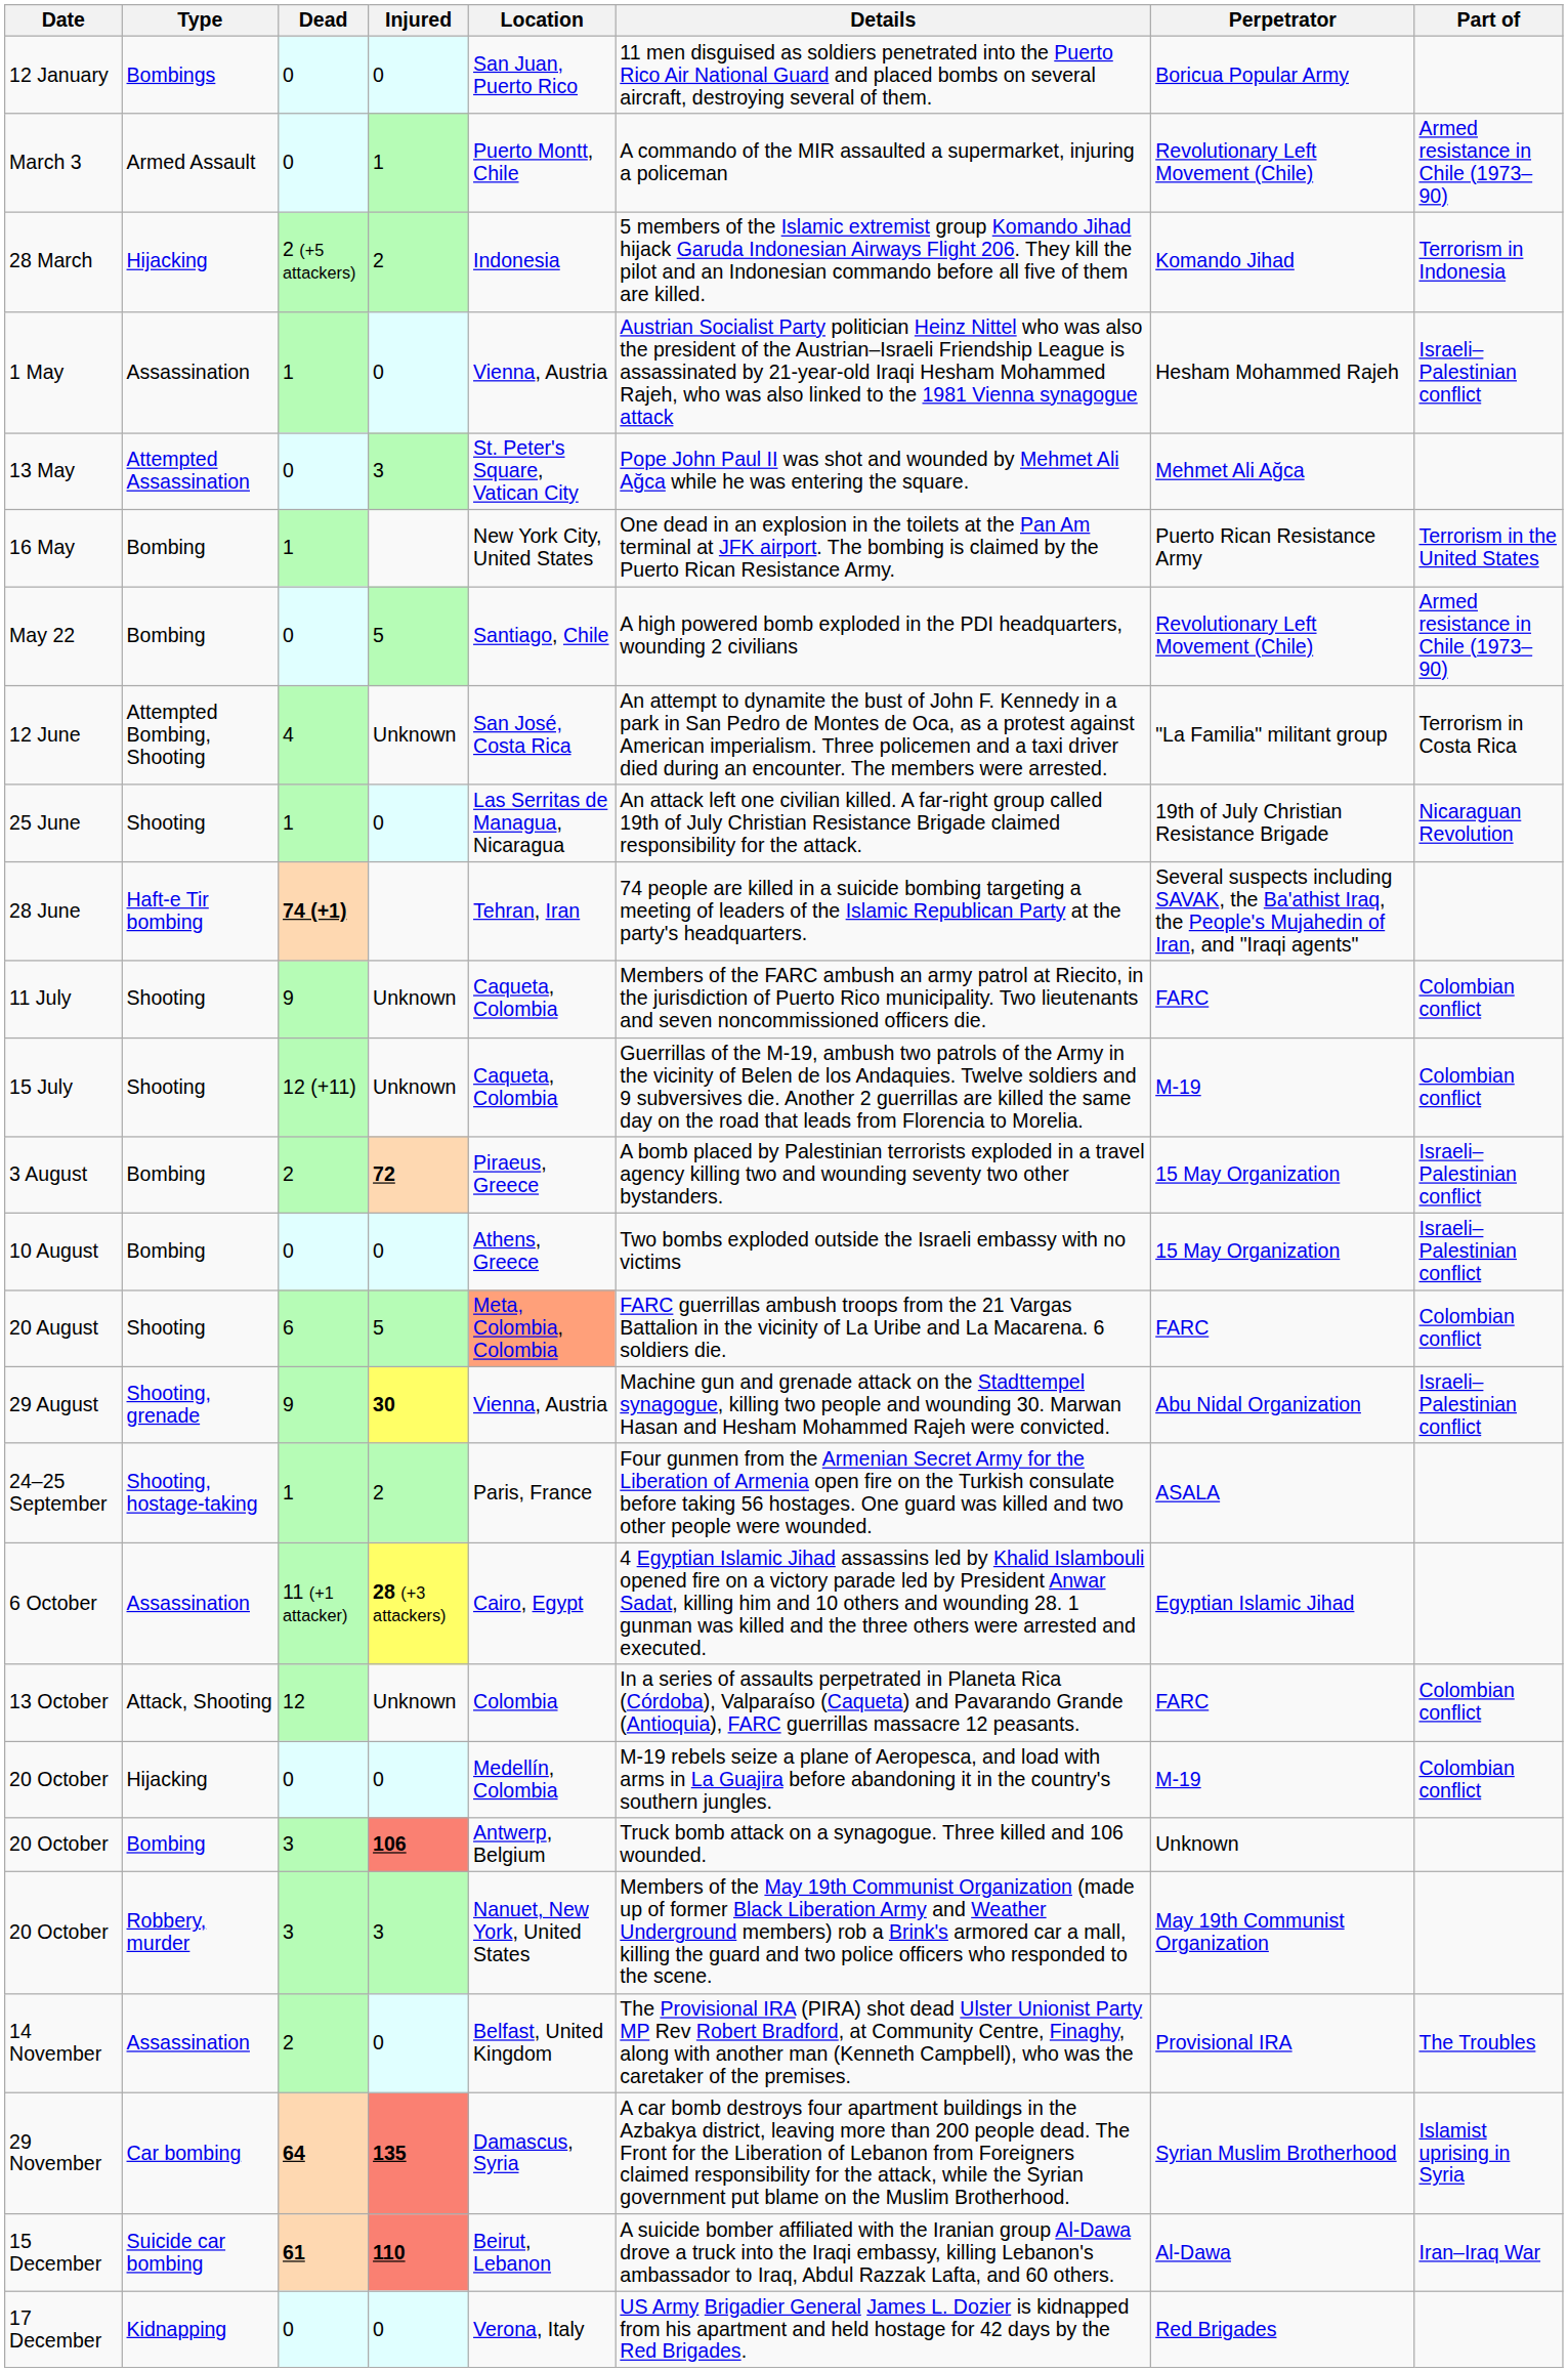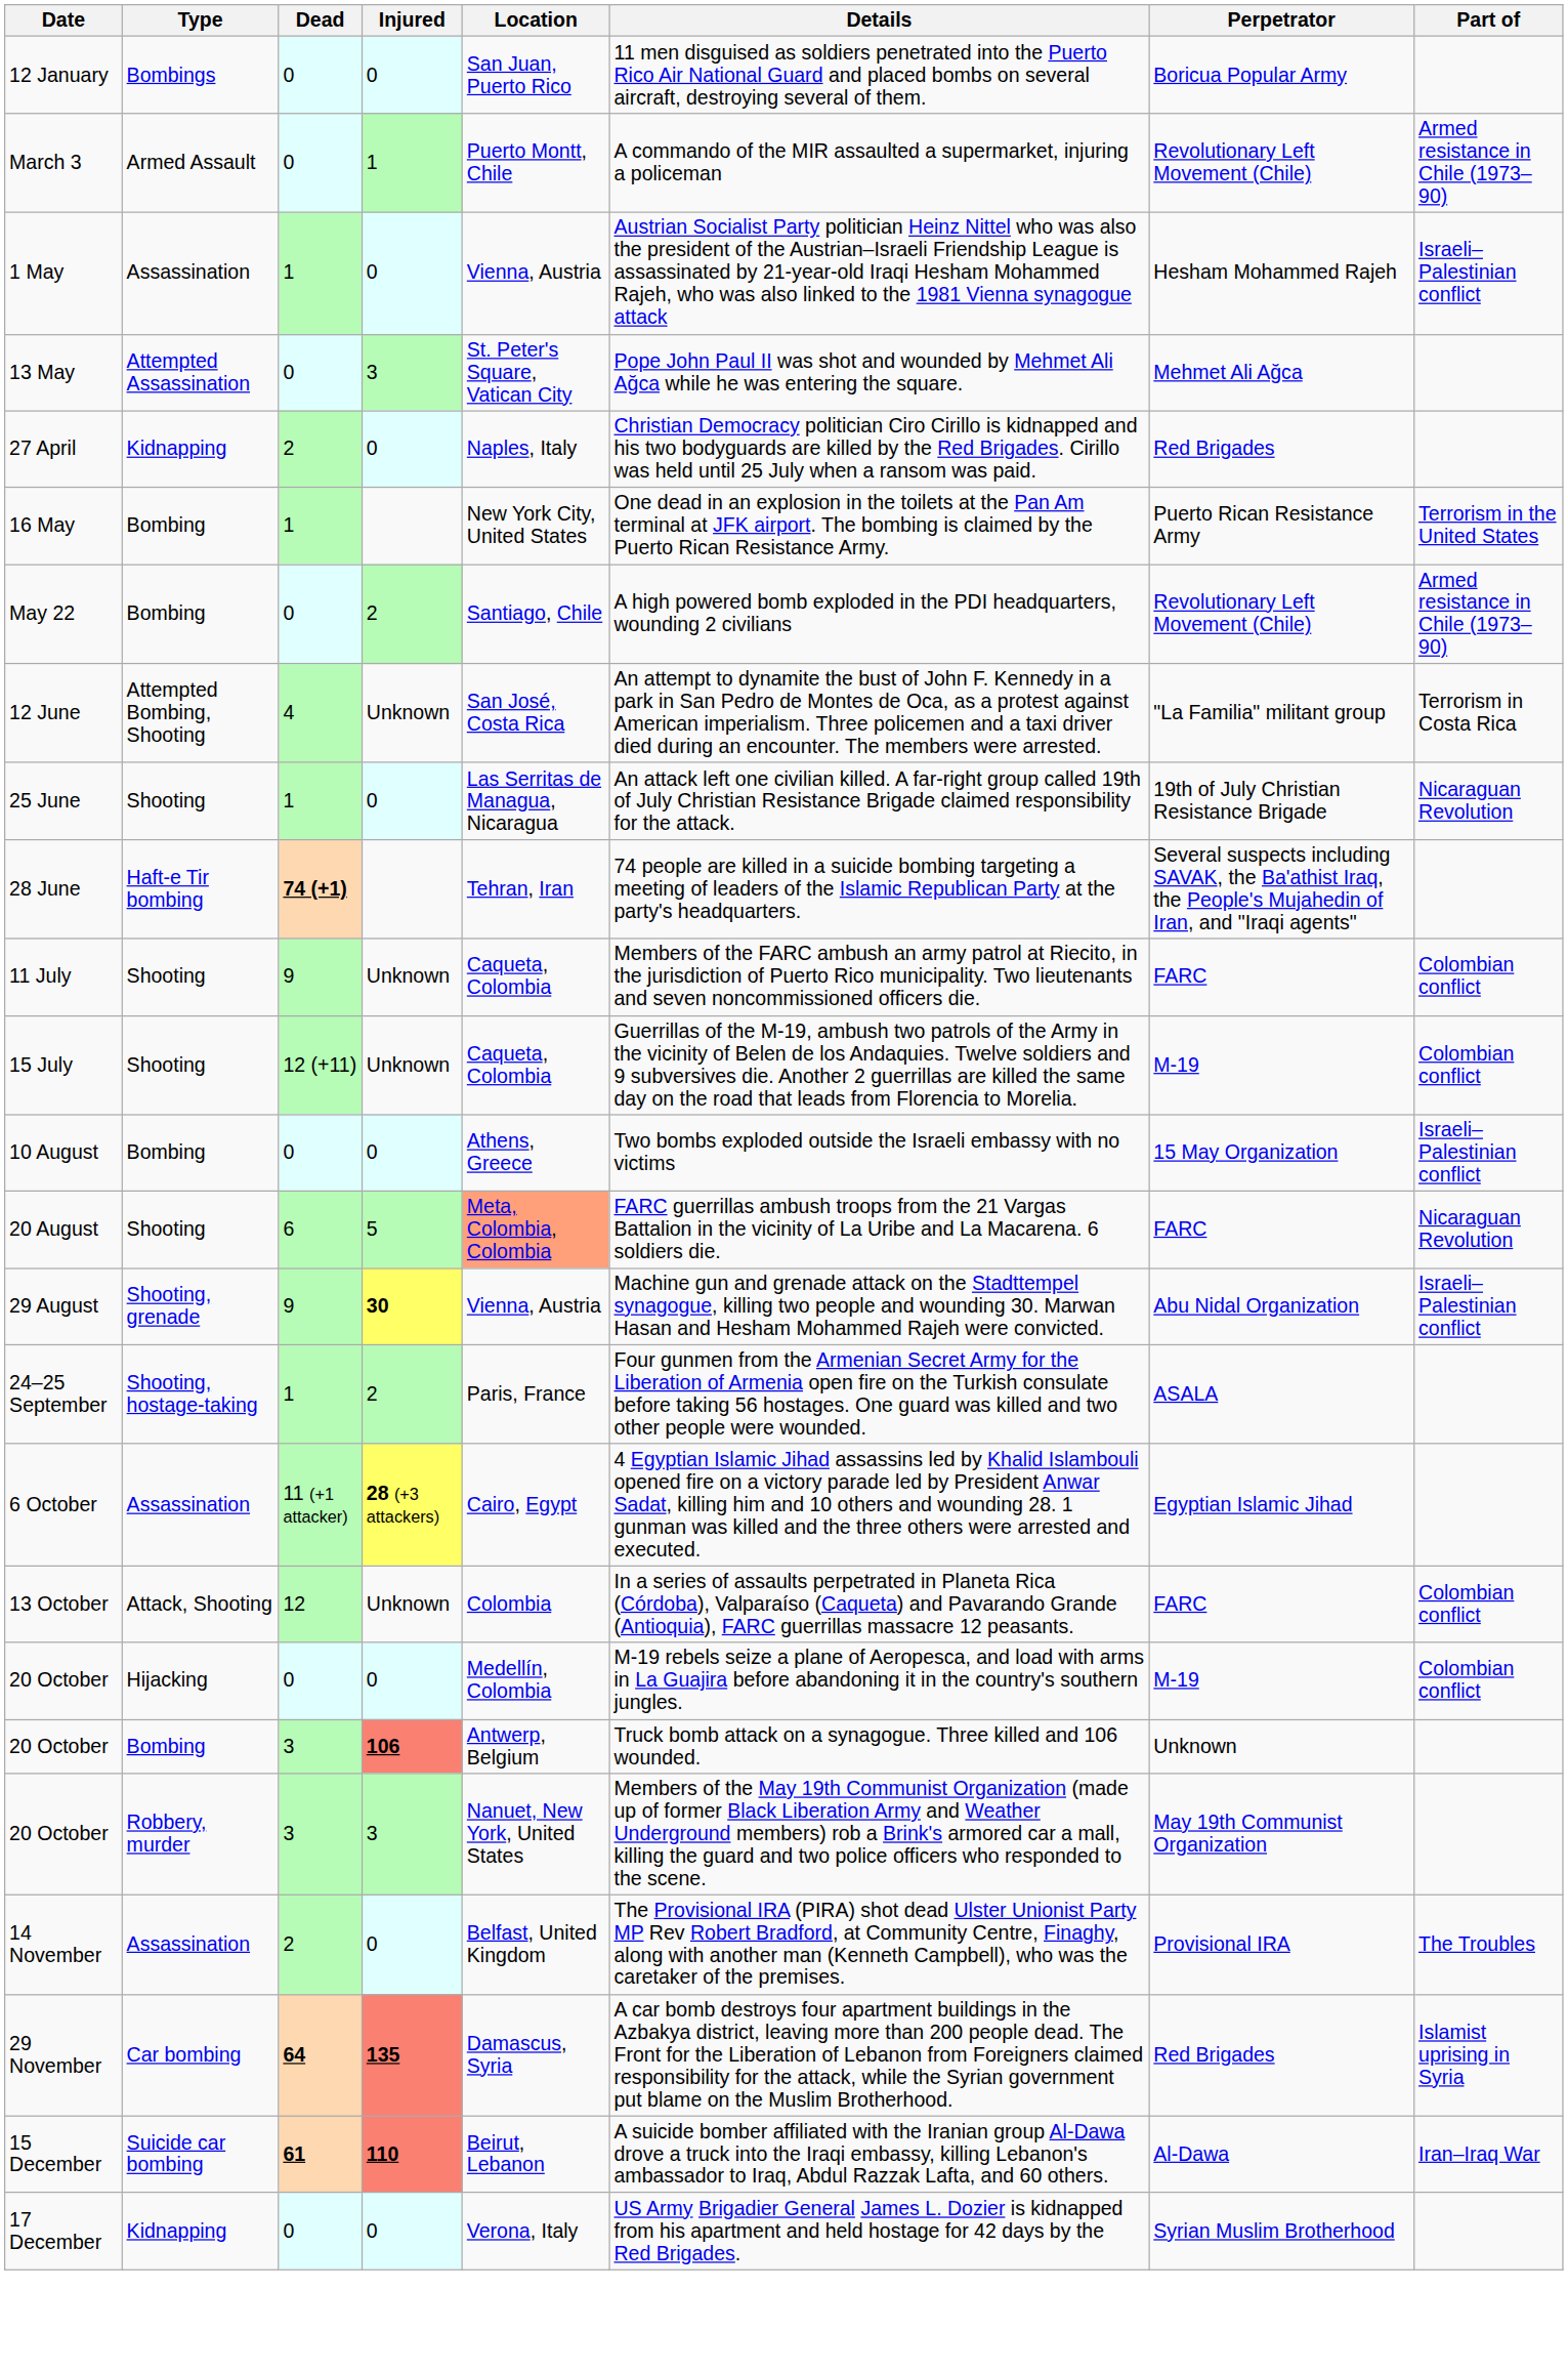- row: 28 March | Hijacking | 2 (+5 attackers) | 2 | Indonesia | 5 members of the Islamic extremist group Komando Jihad hijack Garuda Indonesian Airways Flight 206. They kill the pilot and an Indonesian commando before all five of them are killed. | Komando Jihad | Terrorism in Indonesia
+ row: 27 April | Kidnapping | 2 | 0 | Naples, Italy | Christian Democracy politician Ciro Cirillo is kidnapped and his two bodyguards are killed by the Red Brigades. Cirillo was held until 25 July when a ransom was paid. | Red Brigades
May 22 | Injured: 5 -> 2
- row: 3 August | Bombing | 2 | 72 | Piraeus, Greece | A bomb placed by Palestinian terrorists exploded in a travel agency killing two and wounding seventy two other bystanders. | 15 May Organization | Israeli–Palestinian conflict
20 August | Part of: Colombian conflict -> Nicaraguan Revolution
29 November | Perpetrator: Syrian Muslim Brotherhood -> Red Brigades
17 December | Perpetrator: Red Brigades -> Syrian Muslim Brotherhood
